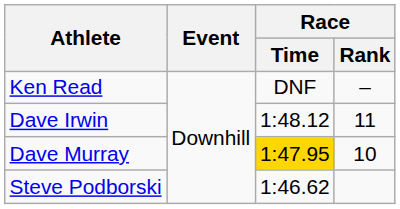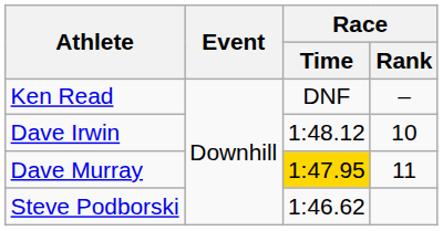Dave Irwin | Race / Rank: 11 -> 10
Dave Murray | Race / Rank: 10 -> 11
